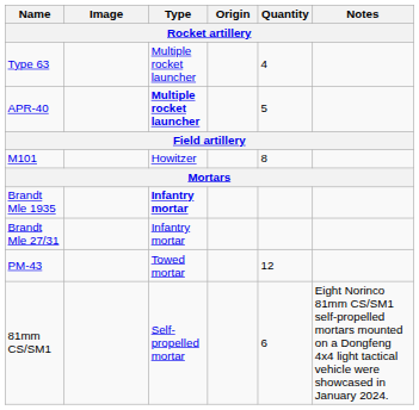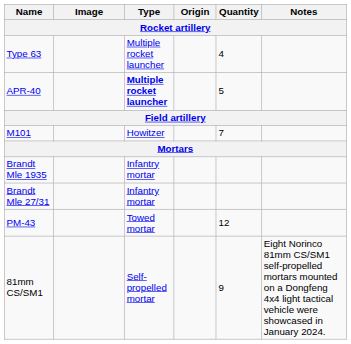M101 | Quantity: 8 -> 7
Brandt Mle 1935 | Type: bold -> normal
81mm CS/SM1 | Quantity: 6 -> 9
